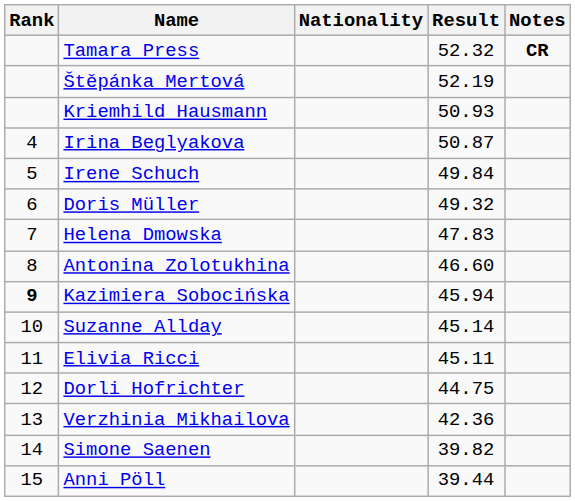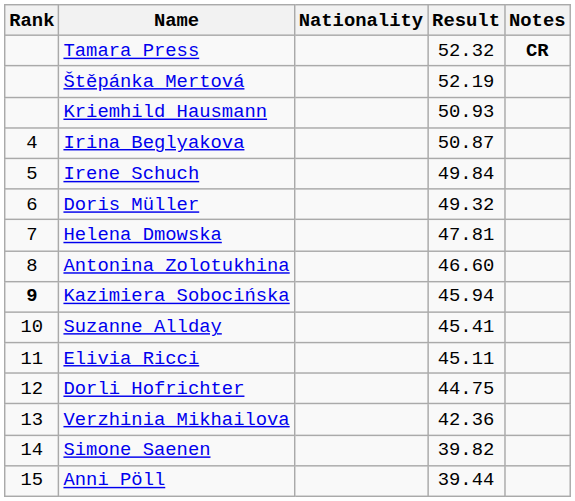Helena Dmowska | Result: 47.83 -> 47.81
Suzanne Allday | Result: 45.14 -> 45.41
